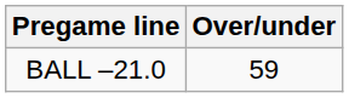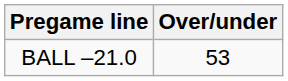BALL –21.0 | Over/under: 59 -> 53
